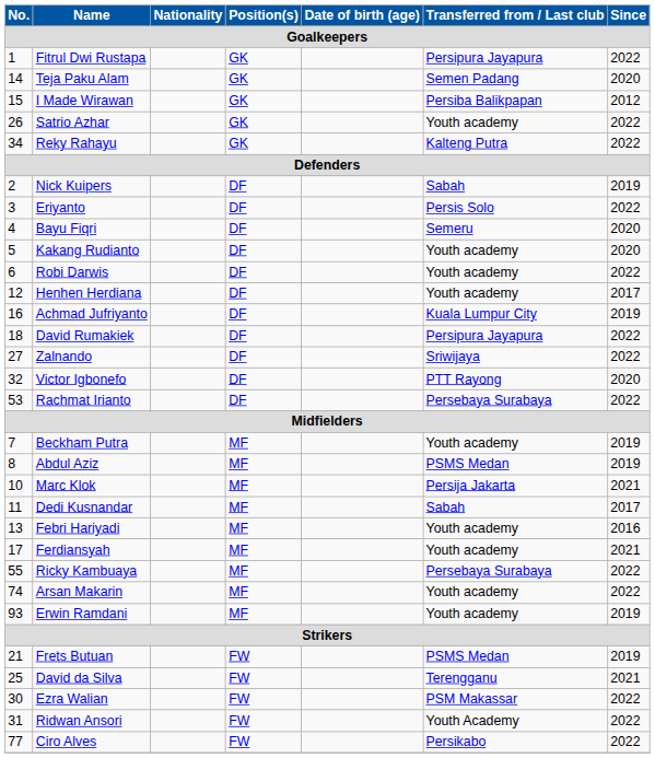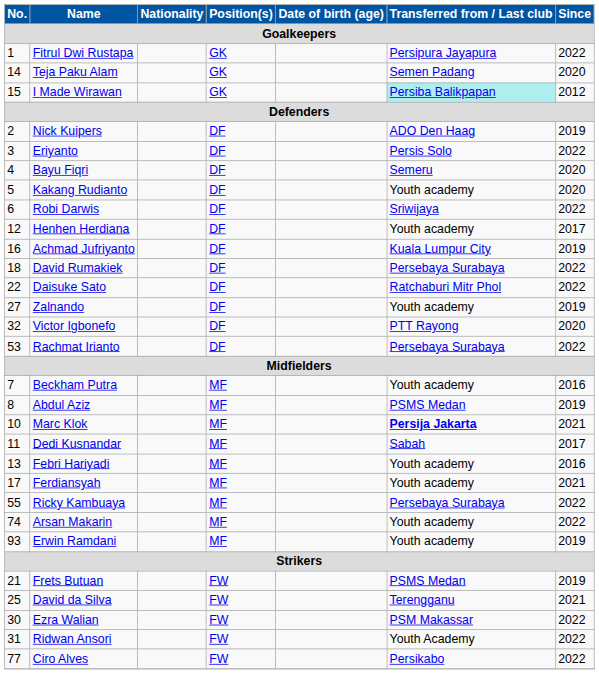I Made Wirawan | Transferred from / Last club: no background -> paleturquoise background
- row: 26 | Satrio Azhar | GK | Youth academy | 2022
- row: 34 | Reky Rahayu | GK | Kalteng Putra | 2022
Nick Kuipers | Transferred from / Last club: Sabah -> ADO Den Haag
Robi Darwis | Transferred from / Last club: Youth academy -> Sriwijaya
David Rumakiek | Transferred from / Last club: Persipura Jayapura -> Persebaya Surabaya
+ row: 22 | Daisuke Sato | DF | Ratchaburi Mitr Phol | 2022
Zalnando | Transferred from / Last club: Sriwijaya -> Youth academy
Zalnando | Since: 2022 -> 2019
Beckham Putra | Since: 2019 -> 2016
Marc Klok | Transferred from / Last club: normal -> bold
